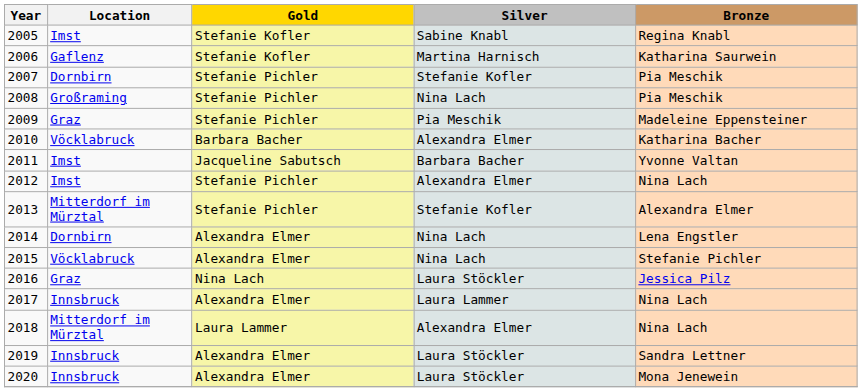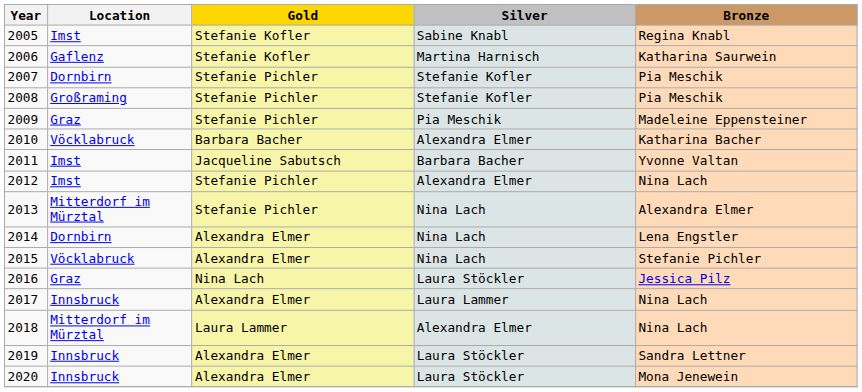2008 | Silver: Nina Lach -> Stefanie Kofler
2013 | Silver: Stefanie Kofler -> Nina Lach
